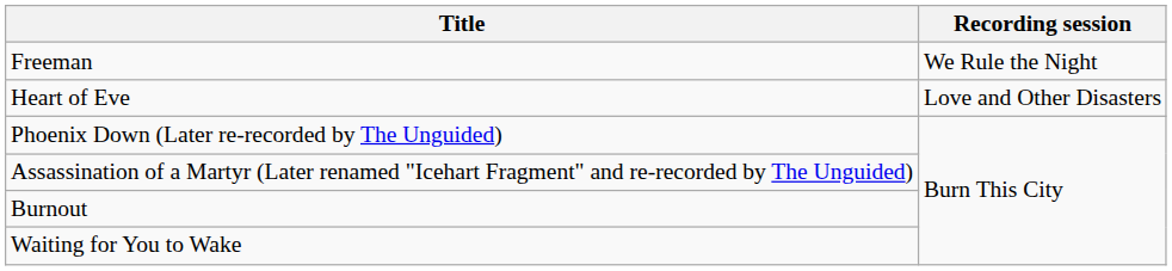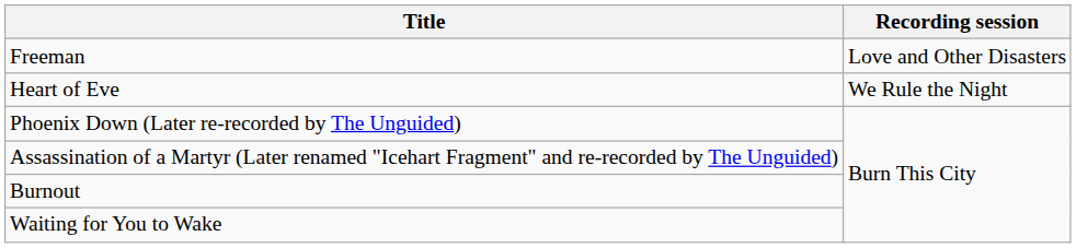Freeman | Recording session: We Rule the Night -> Love and Other Disasters
Heart of Eve | Recording session: Love and Other Disasters -> We Rule the Night
